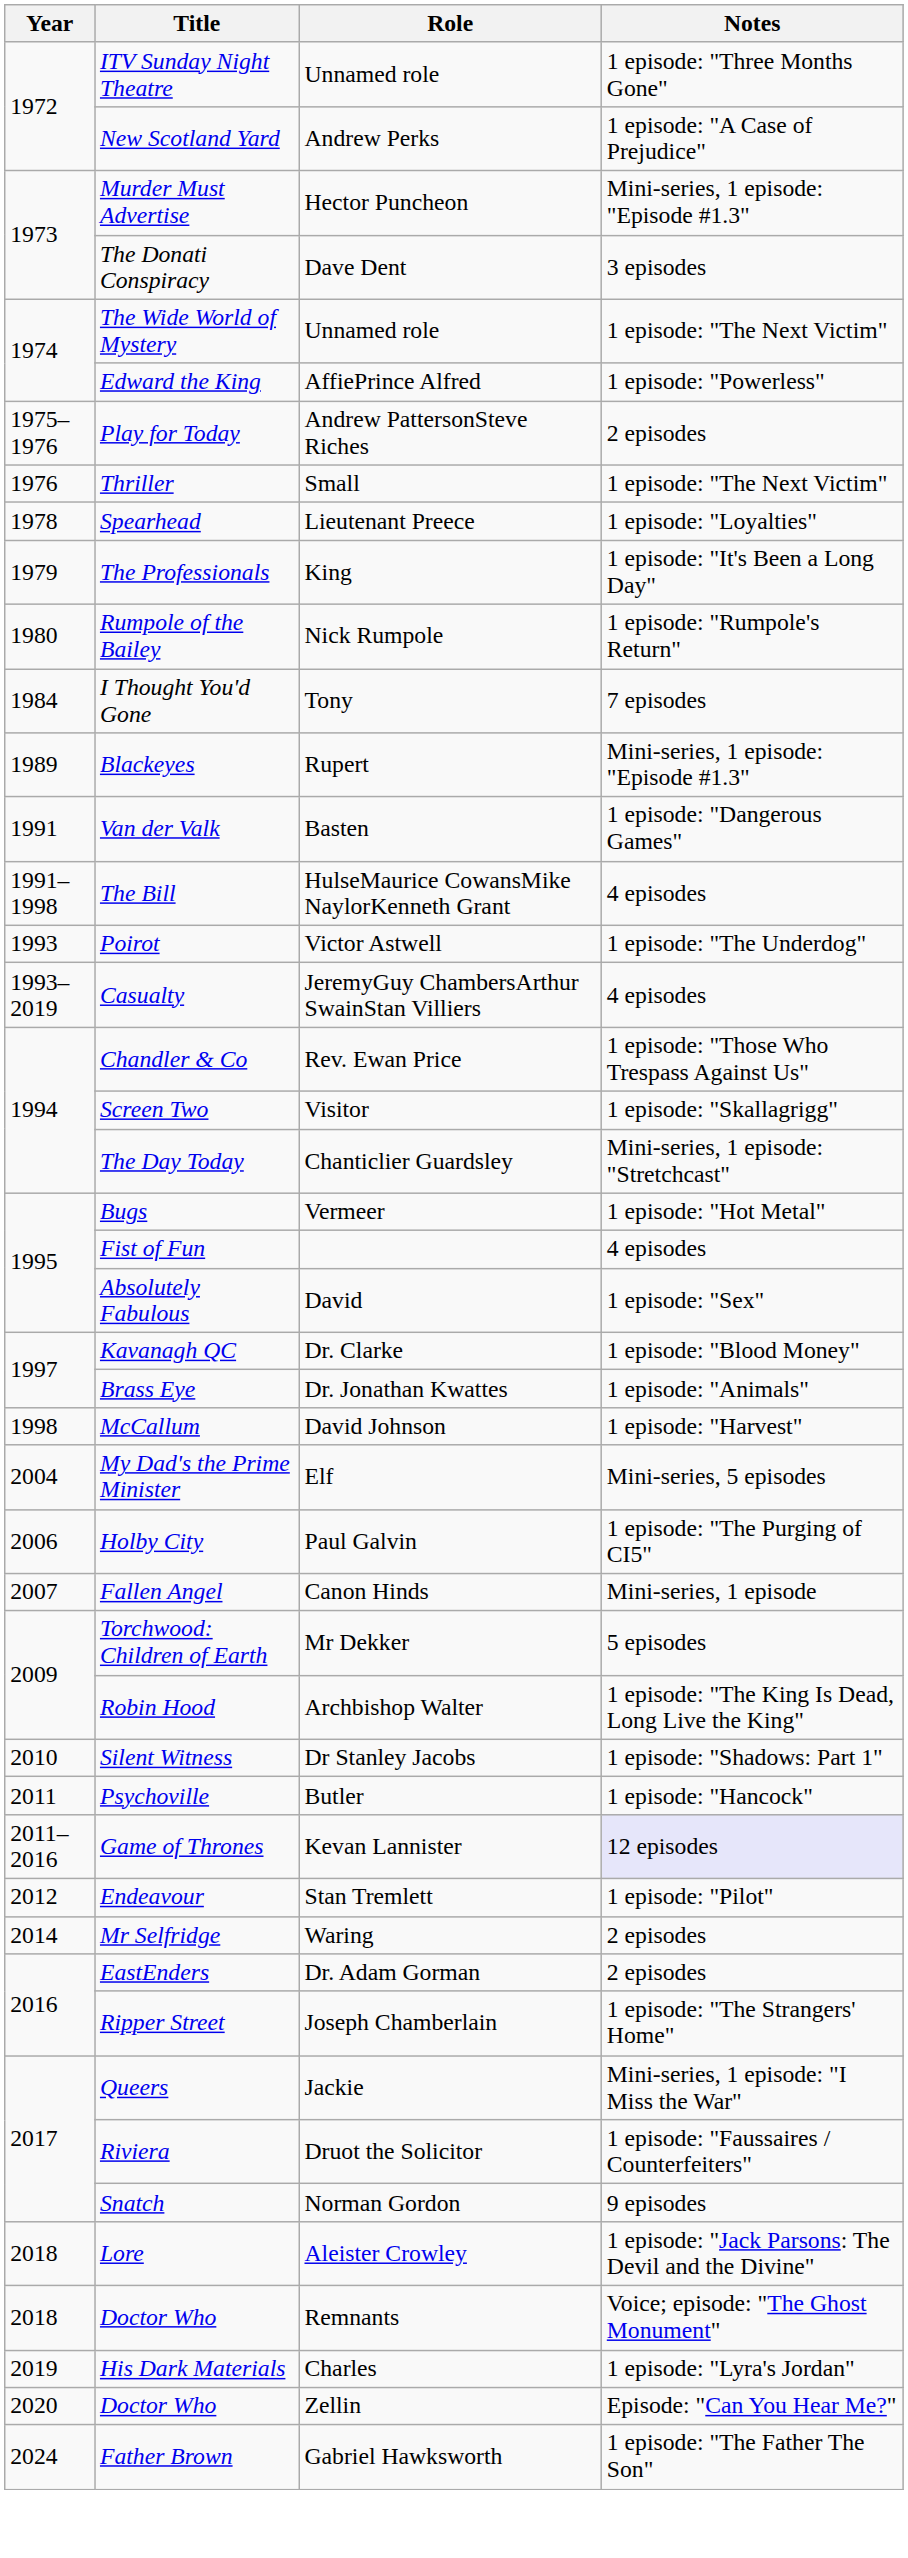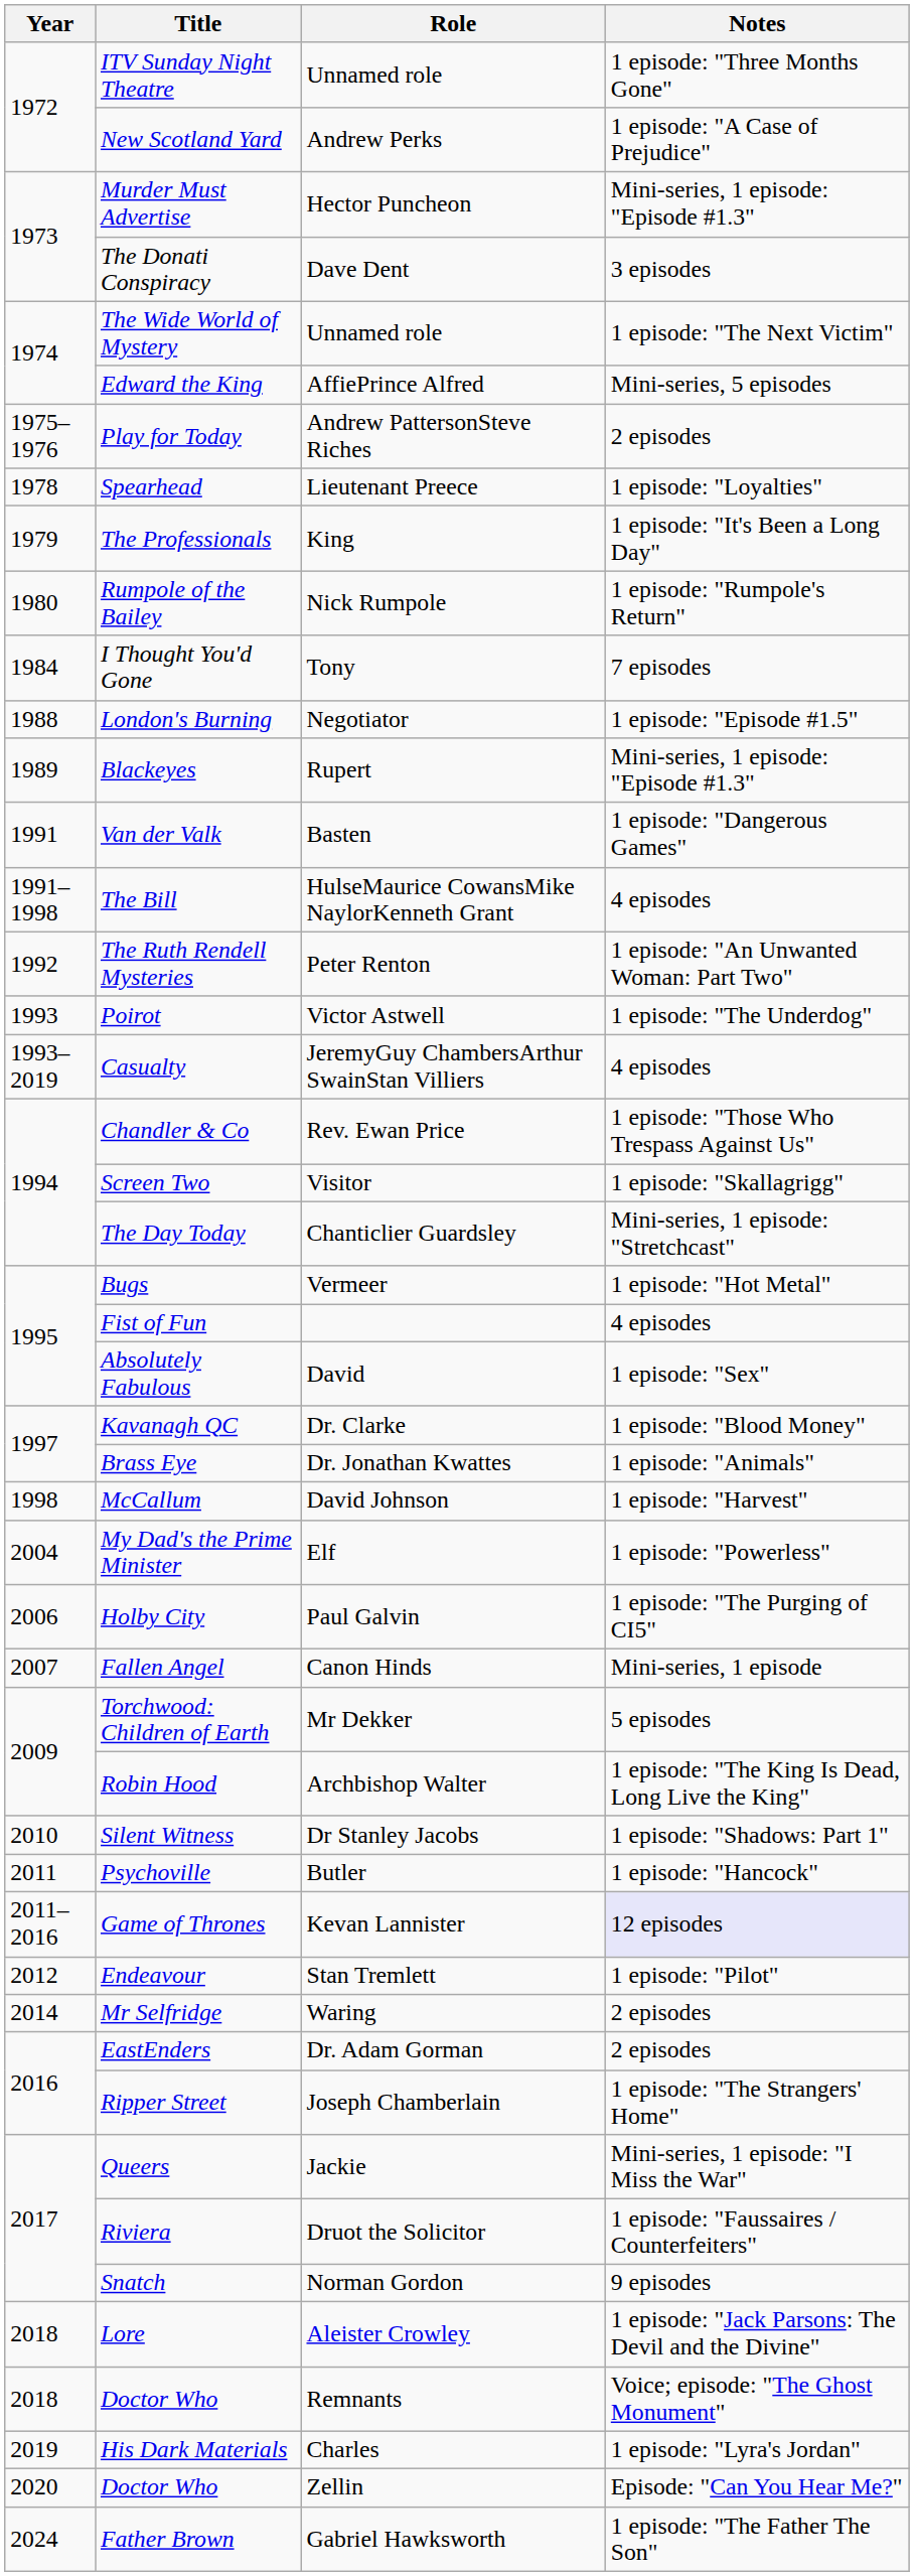Edward the King | Notes: 1 episode: "Powerless" -> Mini-series, 5 episodes
- row: 1976 | Thriller | Small | 1 episode: "The Next Victim"
+ row: 1988 | London's Burning | Negotiator | 1 episode: "Episode #1.5"
+ row: 1992 | The Ruth Rendell Mysteries | Peter Renton | 1 episode: "An Unwanted Woman: Part Two"
My Dad's the Prime Minister | Notes: Mini-series, 5 episodes -> 1 episode: "Powerless"
